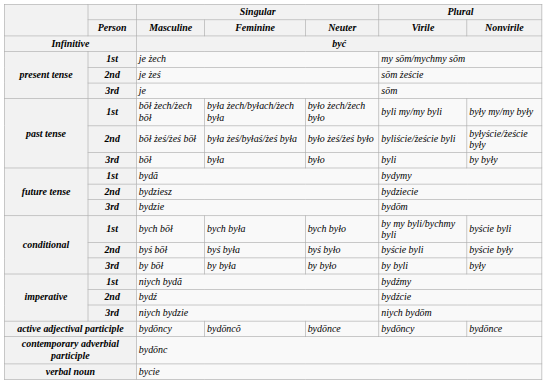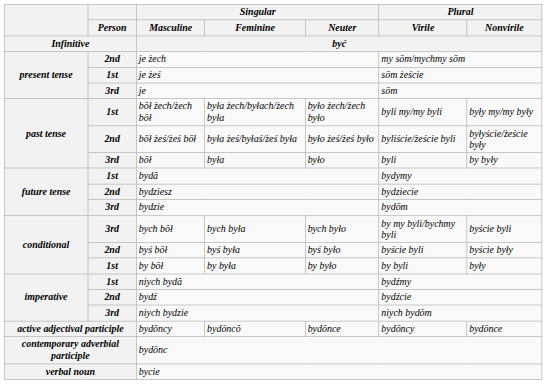je żech | Person / Infinitive: 1st -> 2nd
je żeś | Person / Infinitive: 2nd -> 1st
bych bōł | Person / Infinitive: 1st -> 3rd
by bōł | Person / Infinitive: 3rd -> 1st
